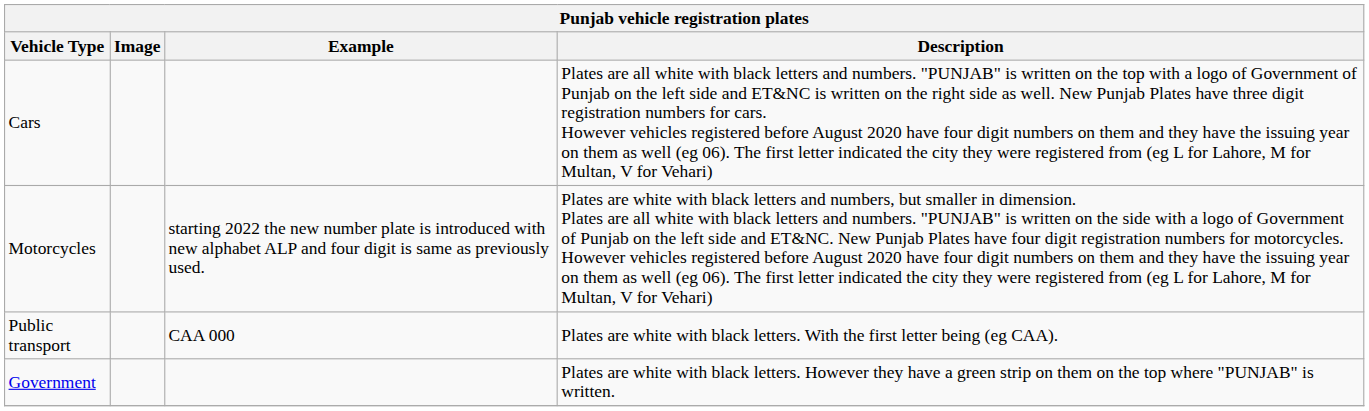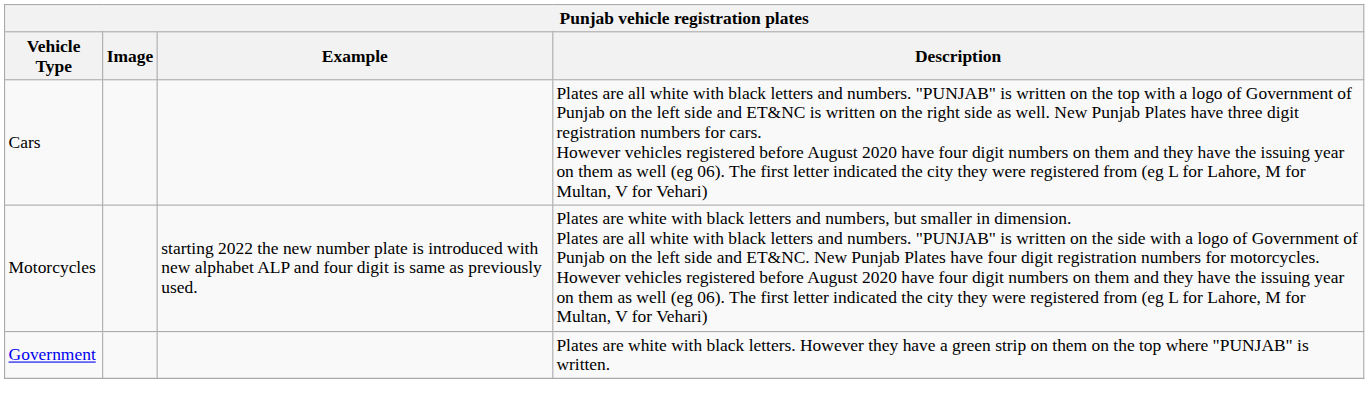- row: Public transport | CAA 000 | Plates are white with black letters. With the first letter being (eg CAA).
